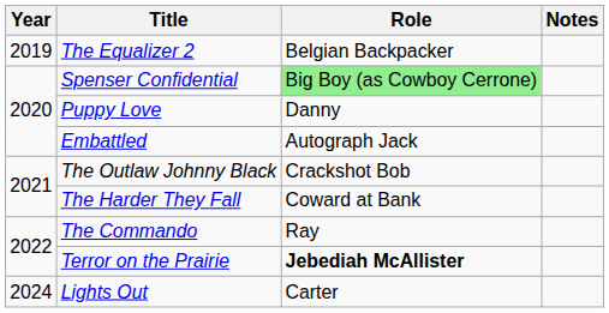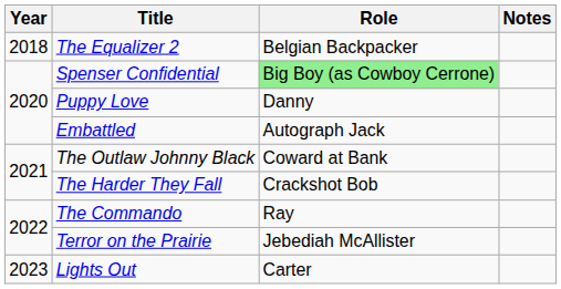The Equalizer 2 | Year: 2019 -> 2018
The Outlaw Johnny Black | Role: Crackshot Bob -> Coward at Bank
The Harder They Fall | Role: Coward at Bank -> Crackshot Bob
Terror on the Prairie | Role: bold -> normal
Lights Out | Year: 2024 -> 2023
